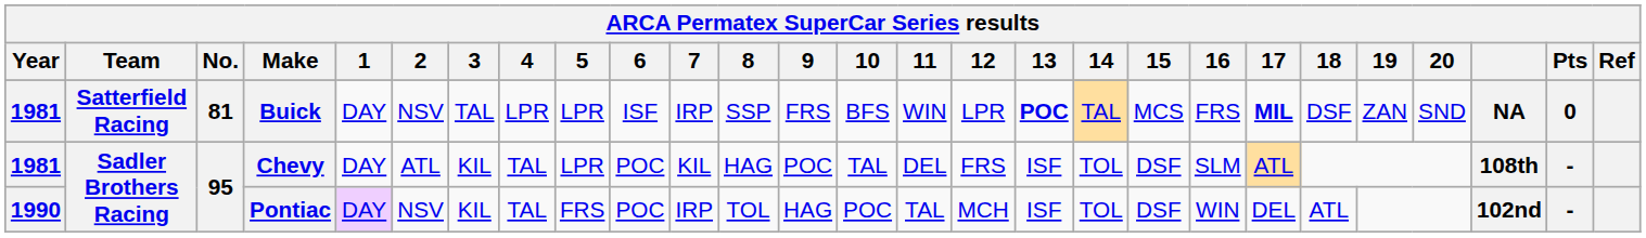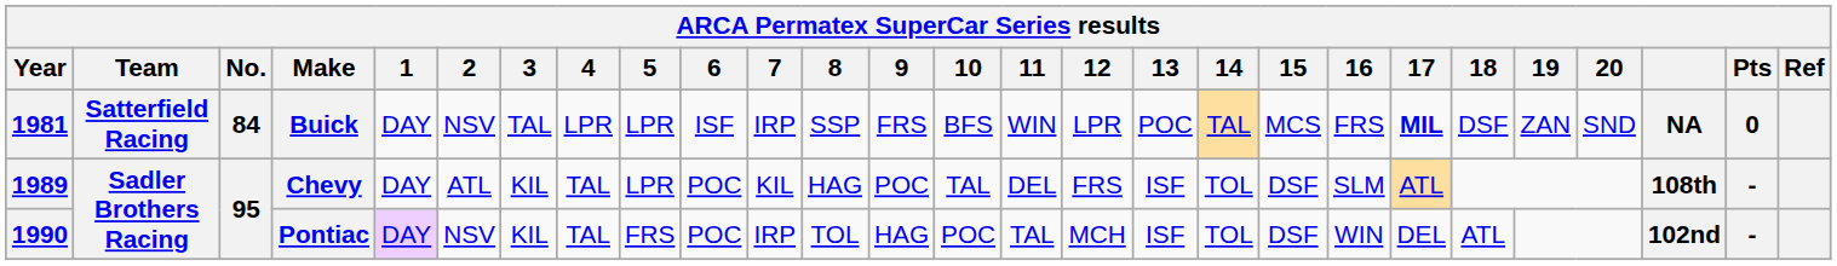Buick | No.: 81 -> 84
Buick | 13: bold -> normal
Chevy | Year: 1981 -> 1989
